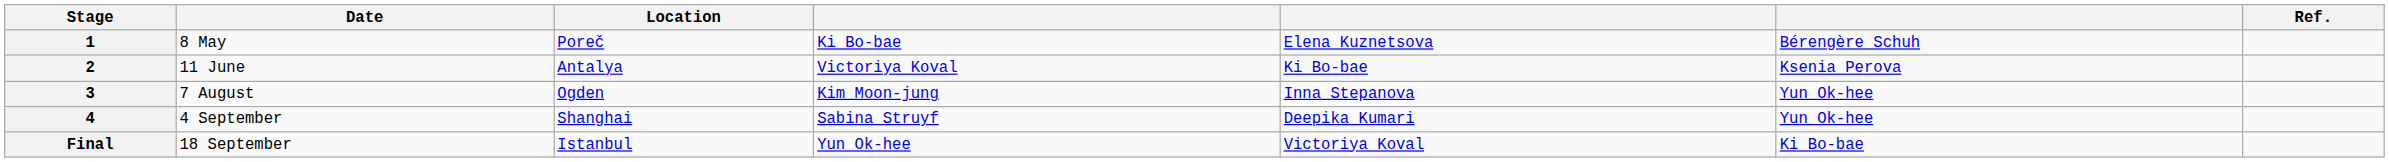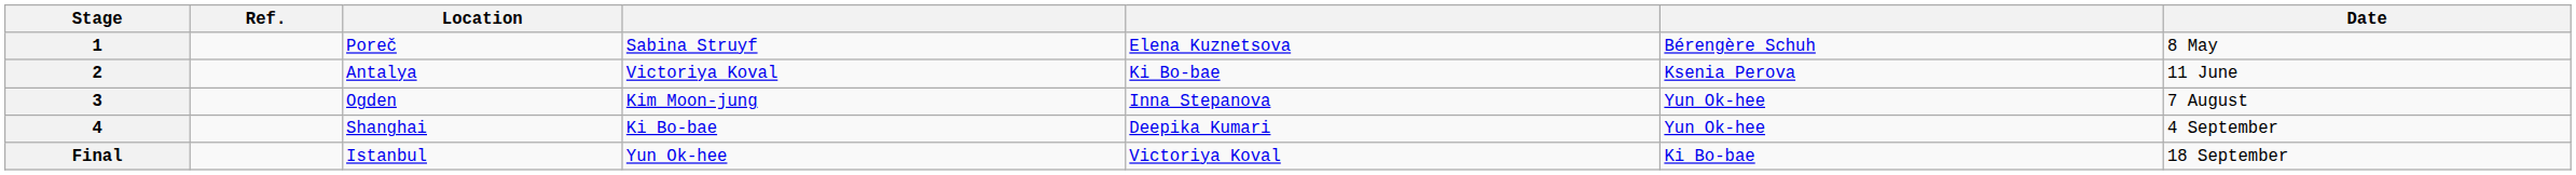columns swapped: Date <-> Ref.
1 | column 4: Ki Bo-bae -> Sabina Struyf
4 | column 4: Sabina Struyf -> Ki Bo-bae
